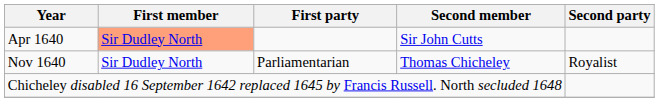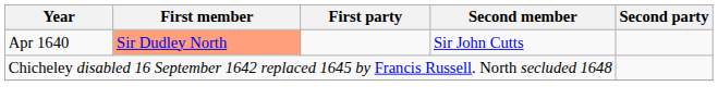- row: Nov 1640 | Sir Dudley North | Parliamentarian | Thomas Chicheley | Royalist
